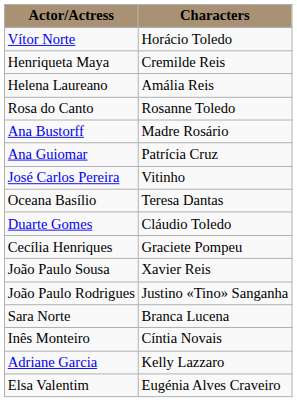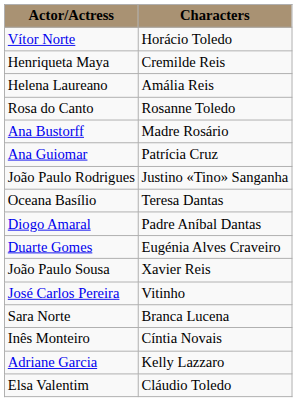rows swapped: João Paulo Rodrigues <-> José Carlos Pereira
+ row: Diogo Amaral | Padre Aníbal Dantas
Duarte Gomes | Characters: Cláudio Toledo -> Eugénia Alves Craveiro
- row: Cecília Henriques | Graciete Pompeu
Elsa Valentim | Characters: Eugénia Alves Craveiro -> Cláudio Toledo
